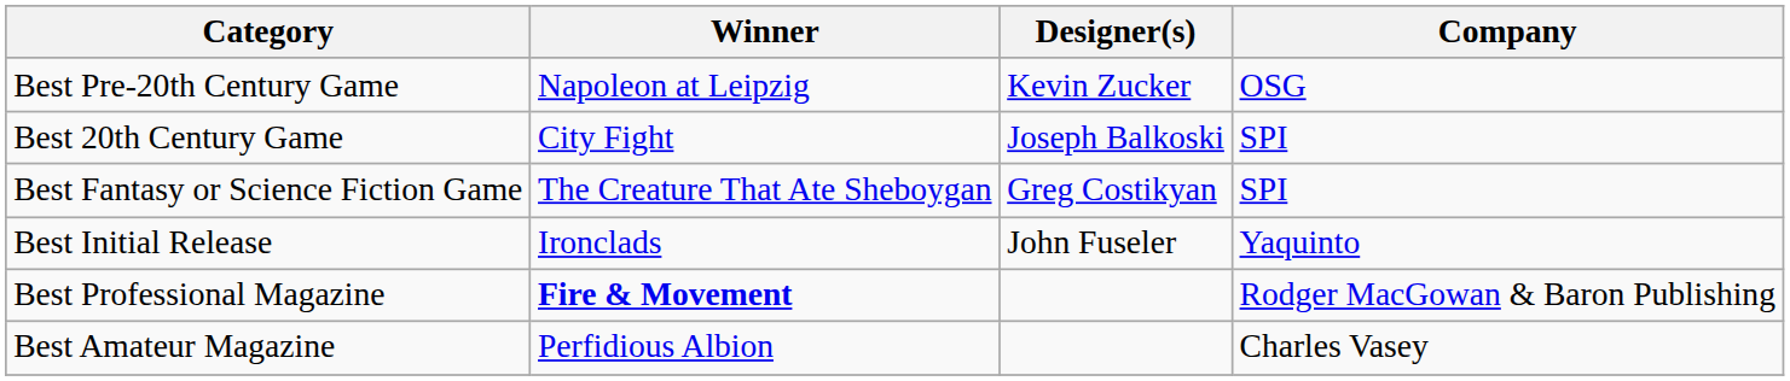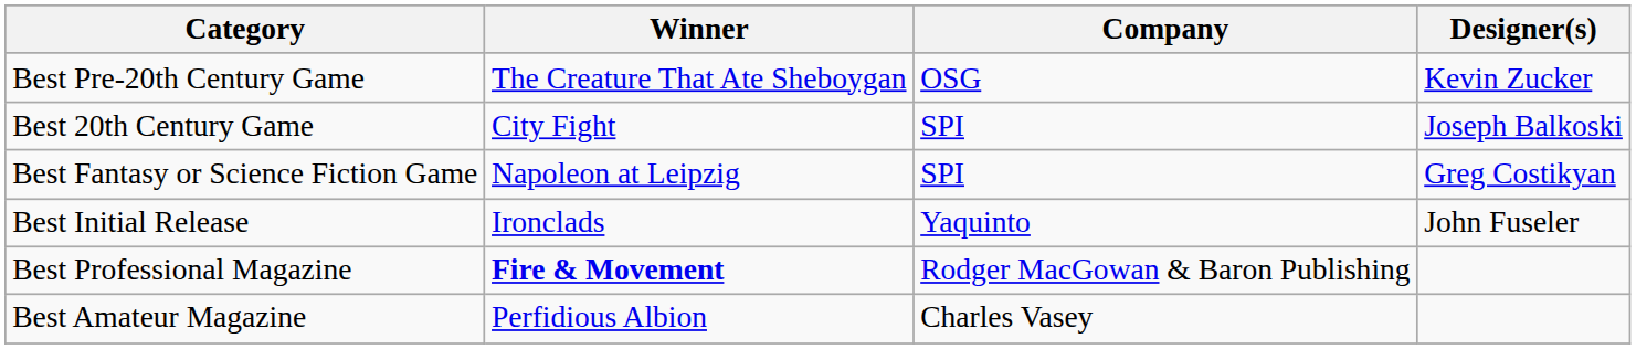columns swapped: Company <-> Designer(s)
Best Pre-20th Century Game | Winner: Napoleon at Leipzig -> The Creature That Ate Sheboygan
Best Fantasy or Science Fiction Game | Winner: The Creature That Ate Sheboygan -> Napoleon at Leipzig
